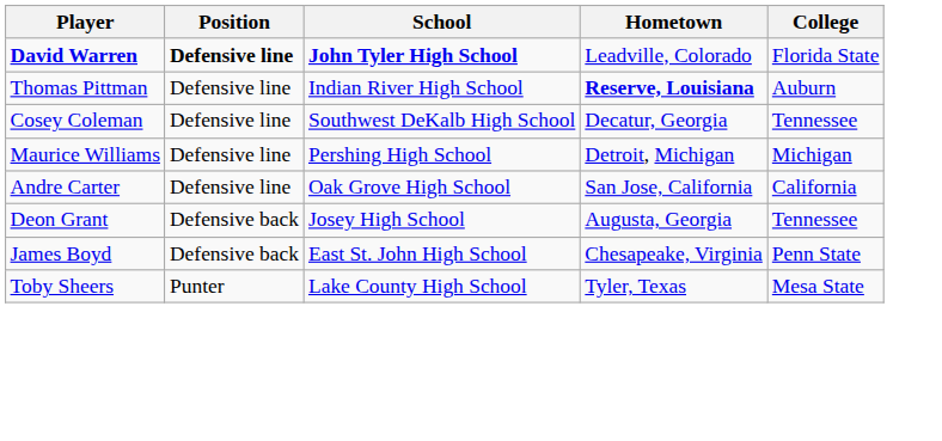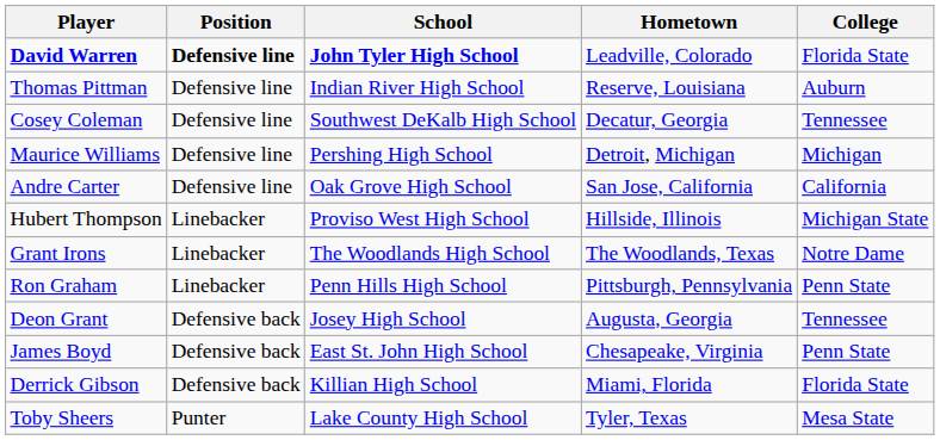Thomas Pittman | Hometown: bold -> normal
+ row: Hubert Thompson | Linebacker | Proviso West High School | Hillside, Illinois | Michigan State
+ row: Grant Irons | Linebacker | The Woodlands High School | The Woodlands, Texas | Notre Dame
+ row: Ron Graham | Linebacker | Penn Hills High School | Pittsburgh, Pennsylvania | Penn State
+ row: Derrick Gibson | Defensive back | Killian High School | Miami, Florida | Florida State
